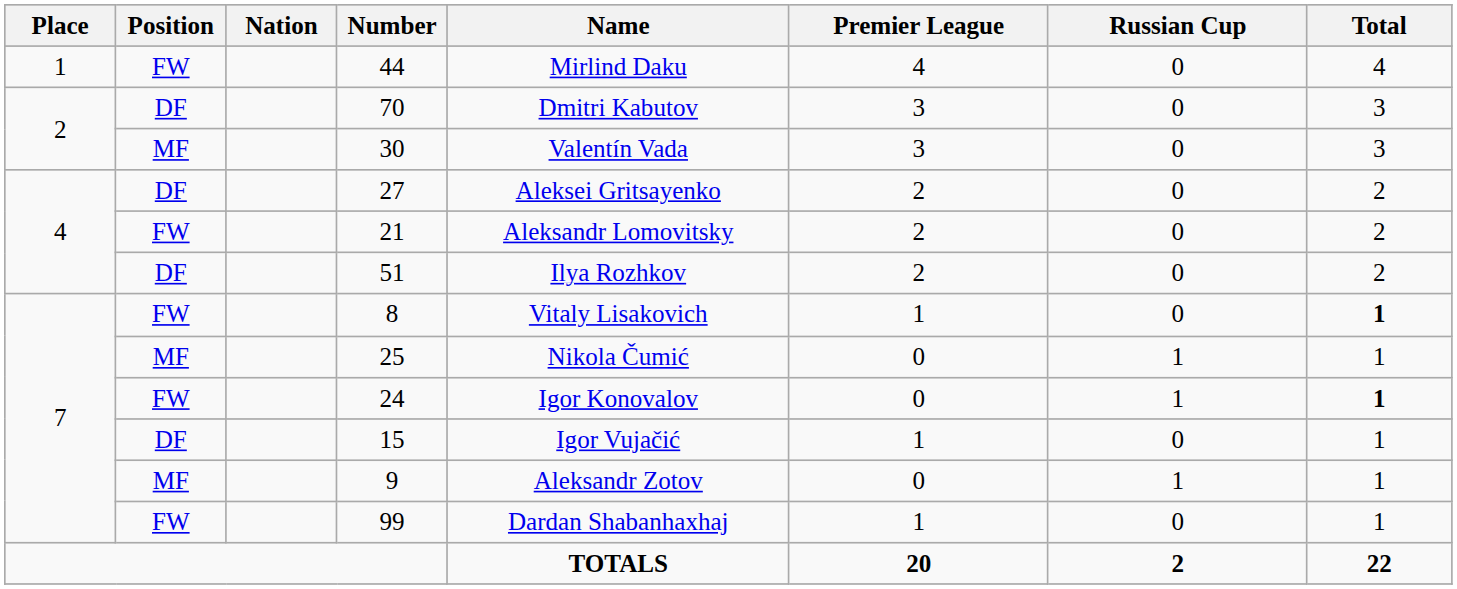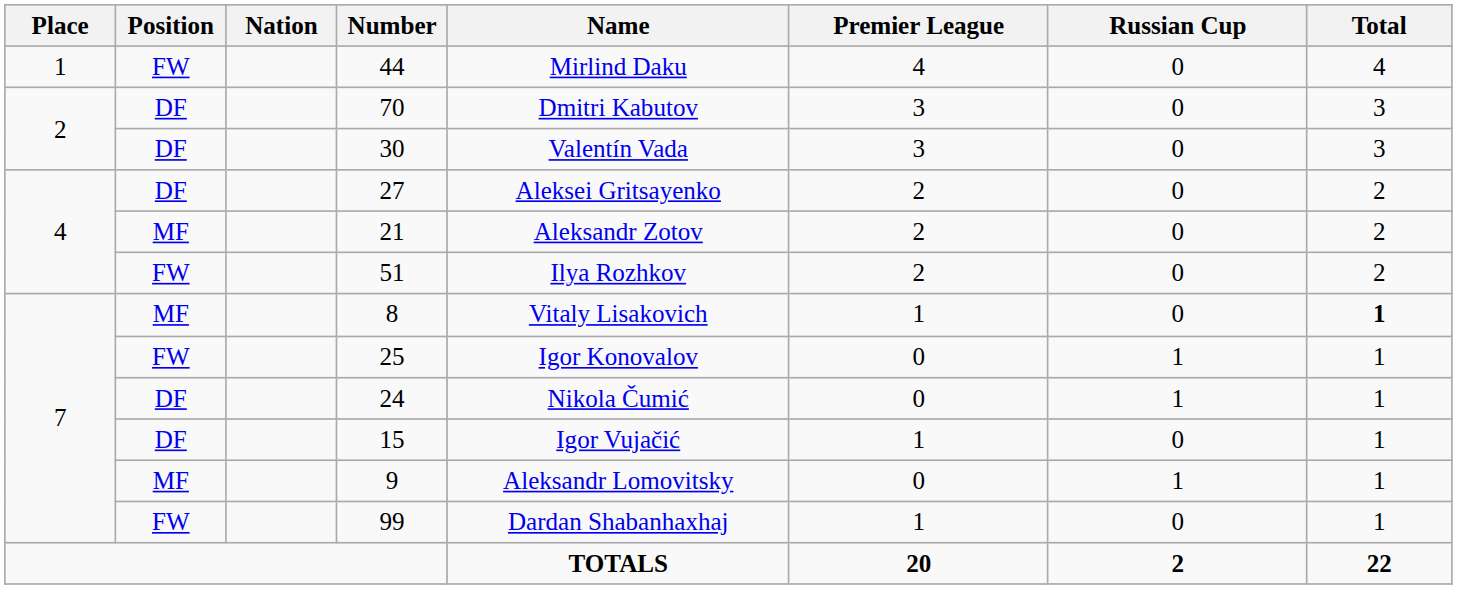30 | Position: MF -> DF
21 | Position: FW -> MF
21 | Name: Aleksandr Lomovitsky -> Aleksandr Zotov
51 | Position: DF -> FW
8 | Position: FW -> MF
25 | Position: MF -> FW
25 | Name: Nikola Čumić -> Igor Konovalov
24 | Position: FW -> DF
24 | Name: Igor Konovalov -> Nikola Čumić
24 | Total: bold -> normal
9 | Name: Aleksandr Zotov -> Aleksandr Lomovitsky
